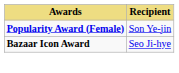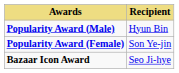+ row: Popularity Award (Male) | Hyun Bin
